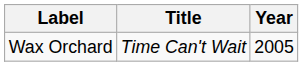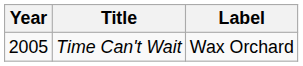columns swapped: Year <-> Label
